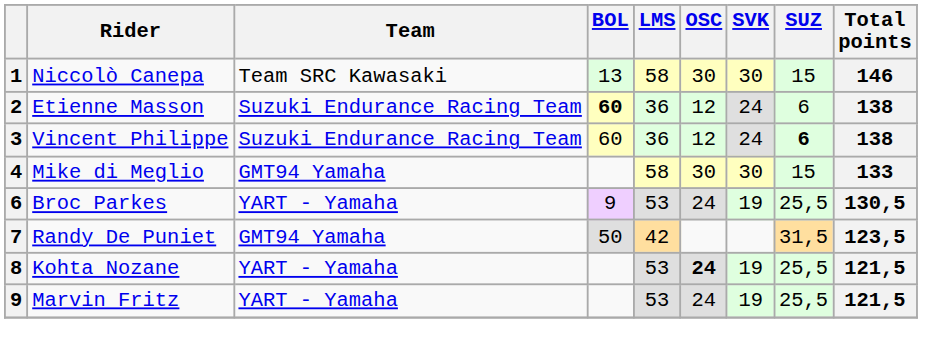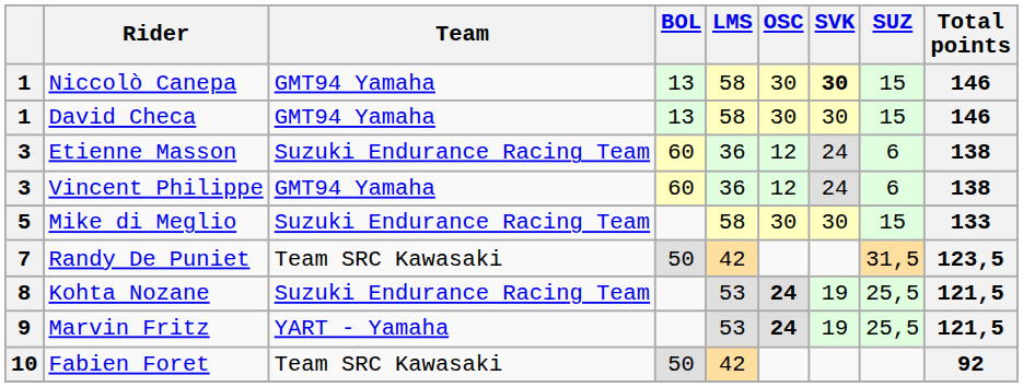Niccolò Canepa | Team: Team SRC Kawasaki -> GMT94 Yamaha
Niccolò Canepa | SVK: normal -> bold
+ row: 1 | David Checa | GMT94 Yamaha | 13 | 58 | 30 | 30 | 15 | 146
Etienne Masson | column 1: 2 -> 3
Etienne Masson | BOL: bold -> normal
Vincent Philippe | Team: Suzuki Endurance Racing Team -> GMT94 Yamaha
Vincent Philippe | SUZ: bold -> normal
Mike di Meglio | column 1: 4 -> 5
Mike di Meglio | Team: GMT94 Yamaha -> Suzuki Endurance Racing Team
- row: 6 | Broc Parkes | YART - Yamaha | 9 | 53 | 24 | 19 | 25,5 | 130,5
Randy De Puniet | Team: GMT94 Yamaha -> Team SRC Kawasaki
Kohta Nozane | Team: YART - Yamaha -> Suzuki Endurance Racing Team
Marvin Fritz | OSC: normal -> bold
+ row: 10 | Fabien Foret | Team SRC Kawasaki | 50 | 42 | 92
